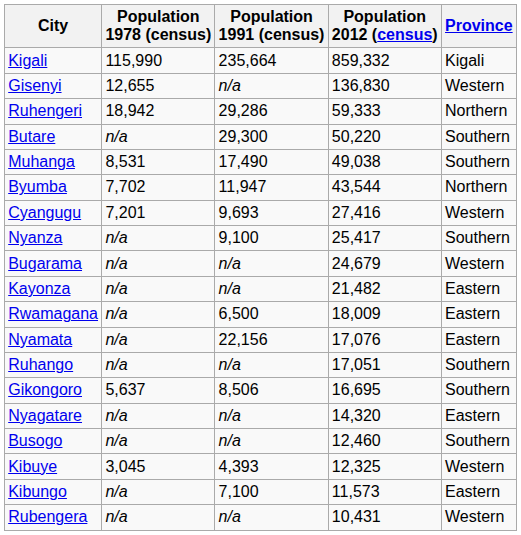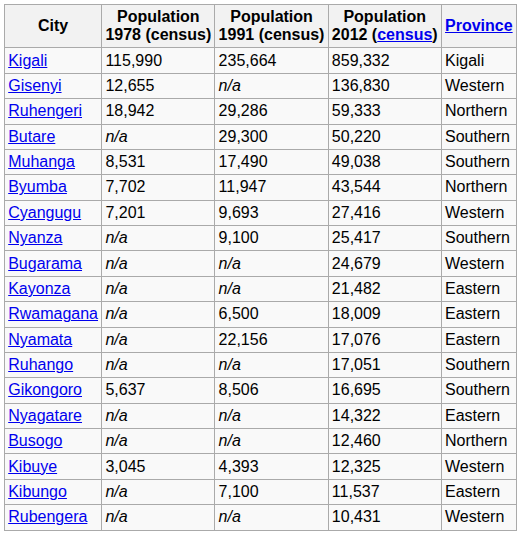Nyagatare | Population 2012 (census): 14,320 -> 14,322
Busogo | Province: Southern -> Northern
Kibungo | Population 2012 (census): 11,573 -> 11,537
